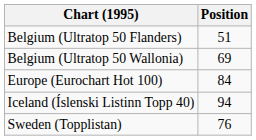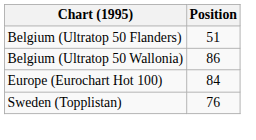Belgium (Ultratop 50 Wallonia) | Position: 69 -> 86
- row: Iceland (Íslenski Listinn Topp 40) | 94
